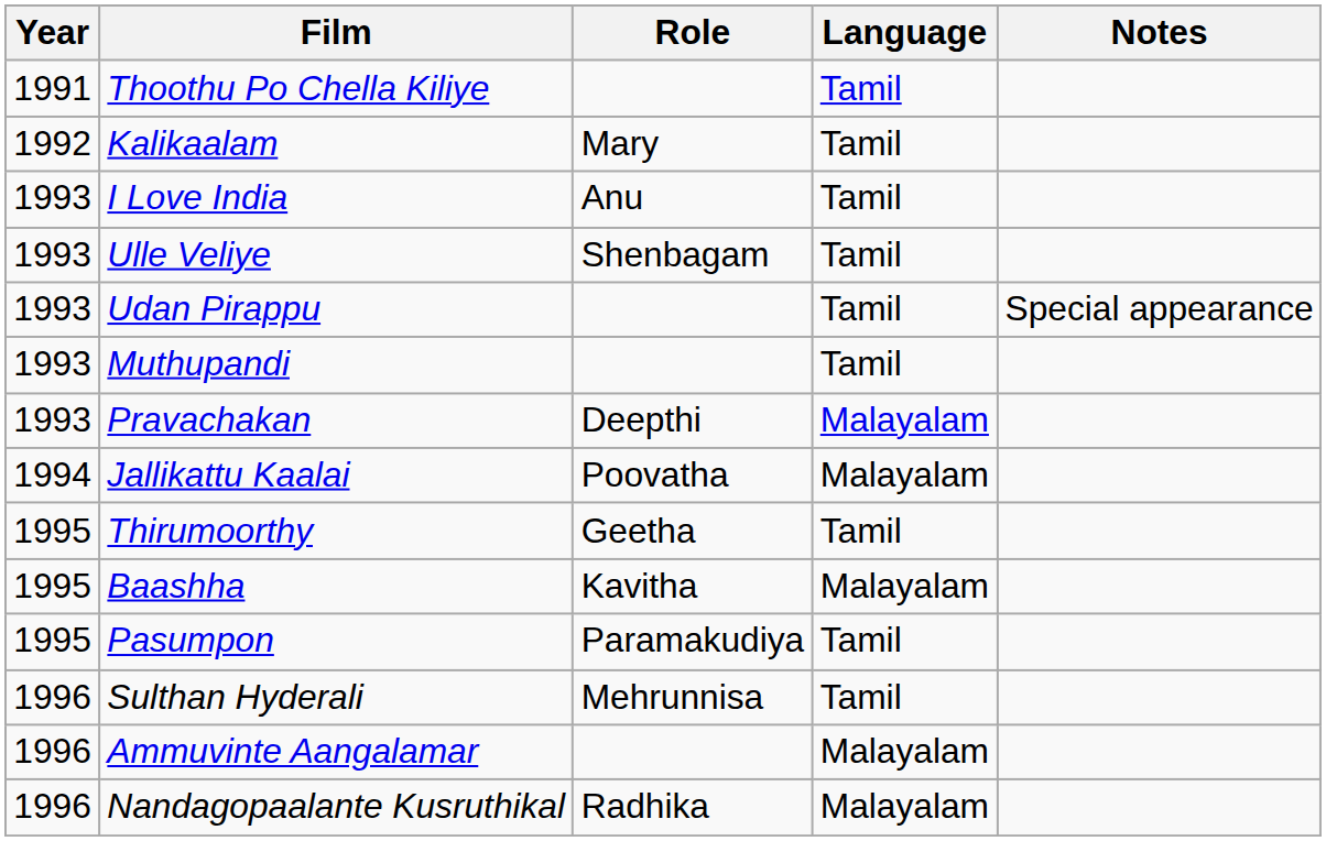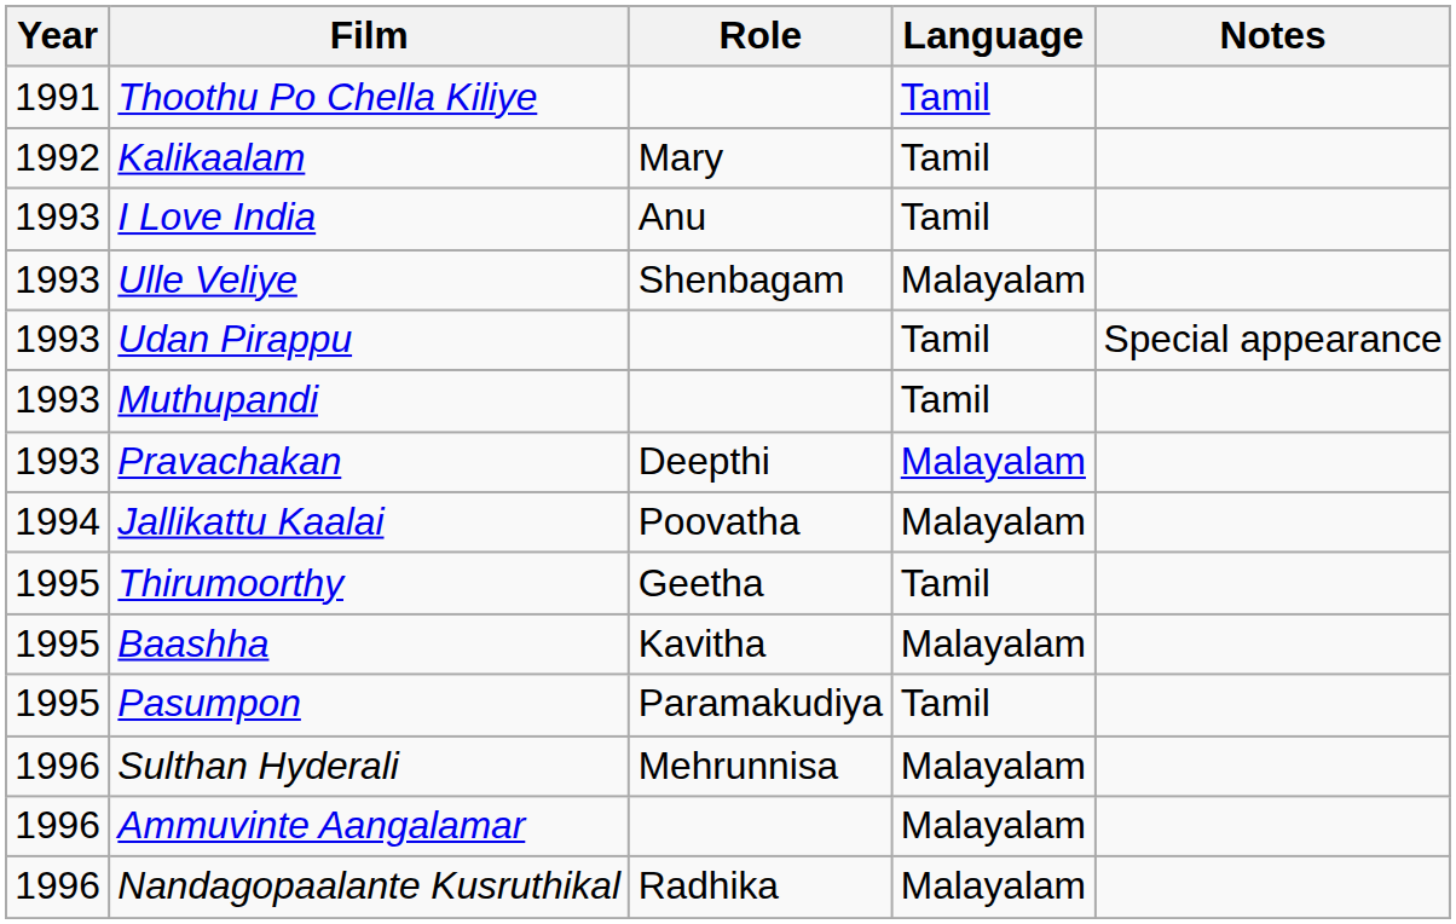Ulle Veliye | Language: Tamil -> Malayalam
Sulthan Hyderali | Language: Tamil -> Malayalam
